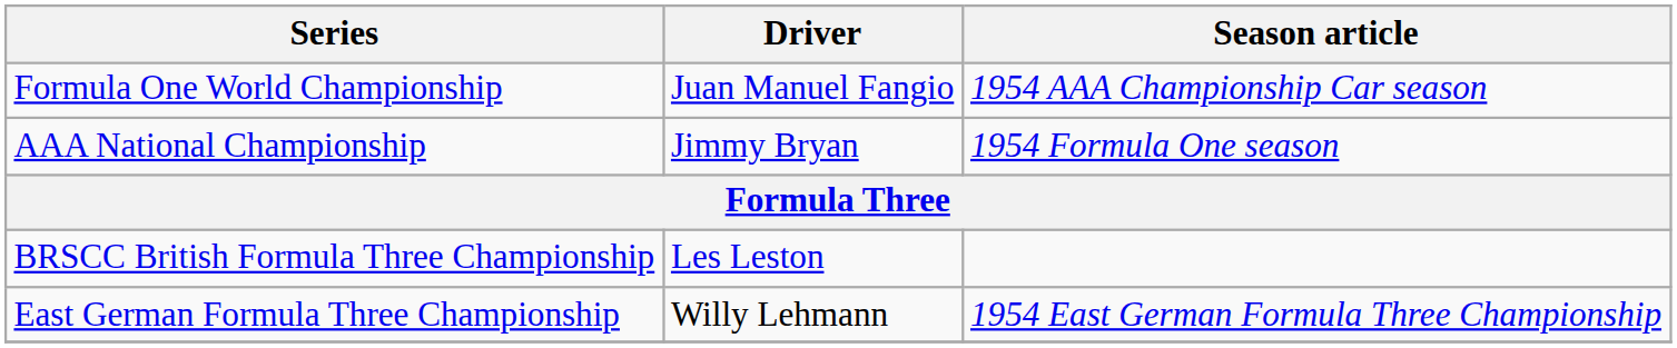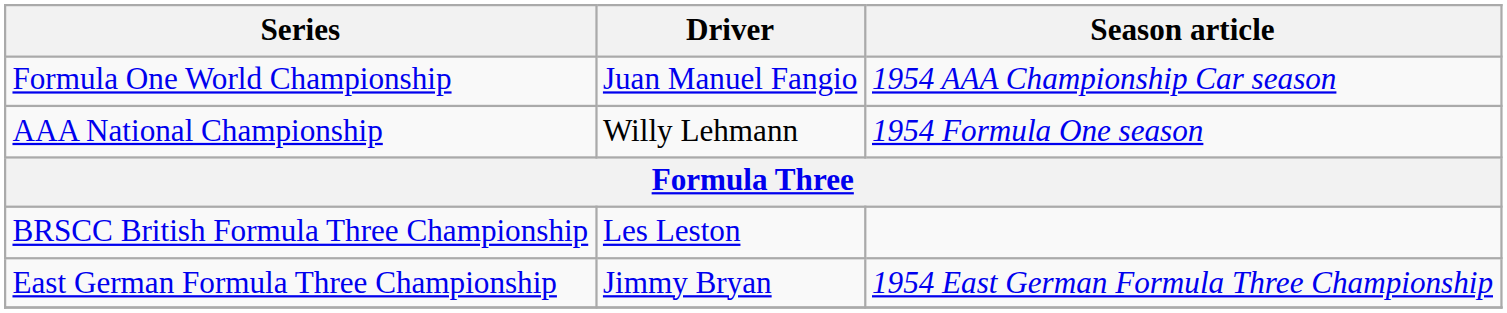AAA National Championship | Driver: Jimmy Bryan -> Willy Lehmann
East German Formula Three Championship | Driver: Willy Lehmann -> Jimmy Bryan
